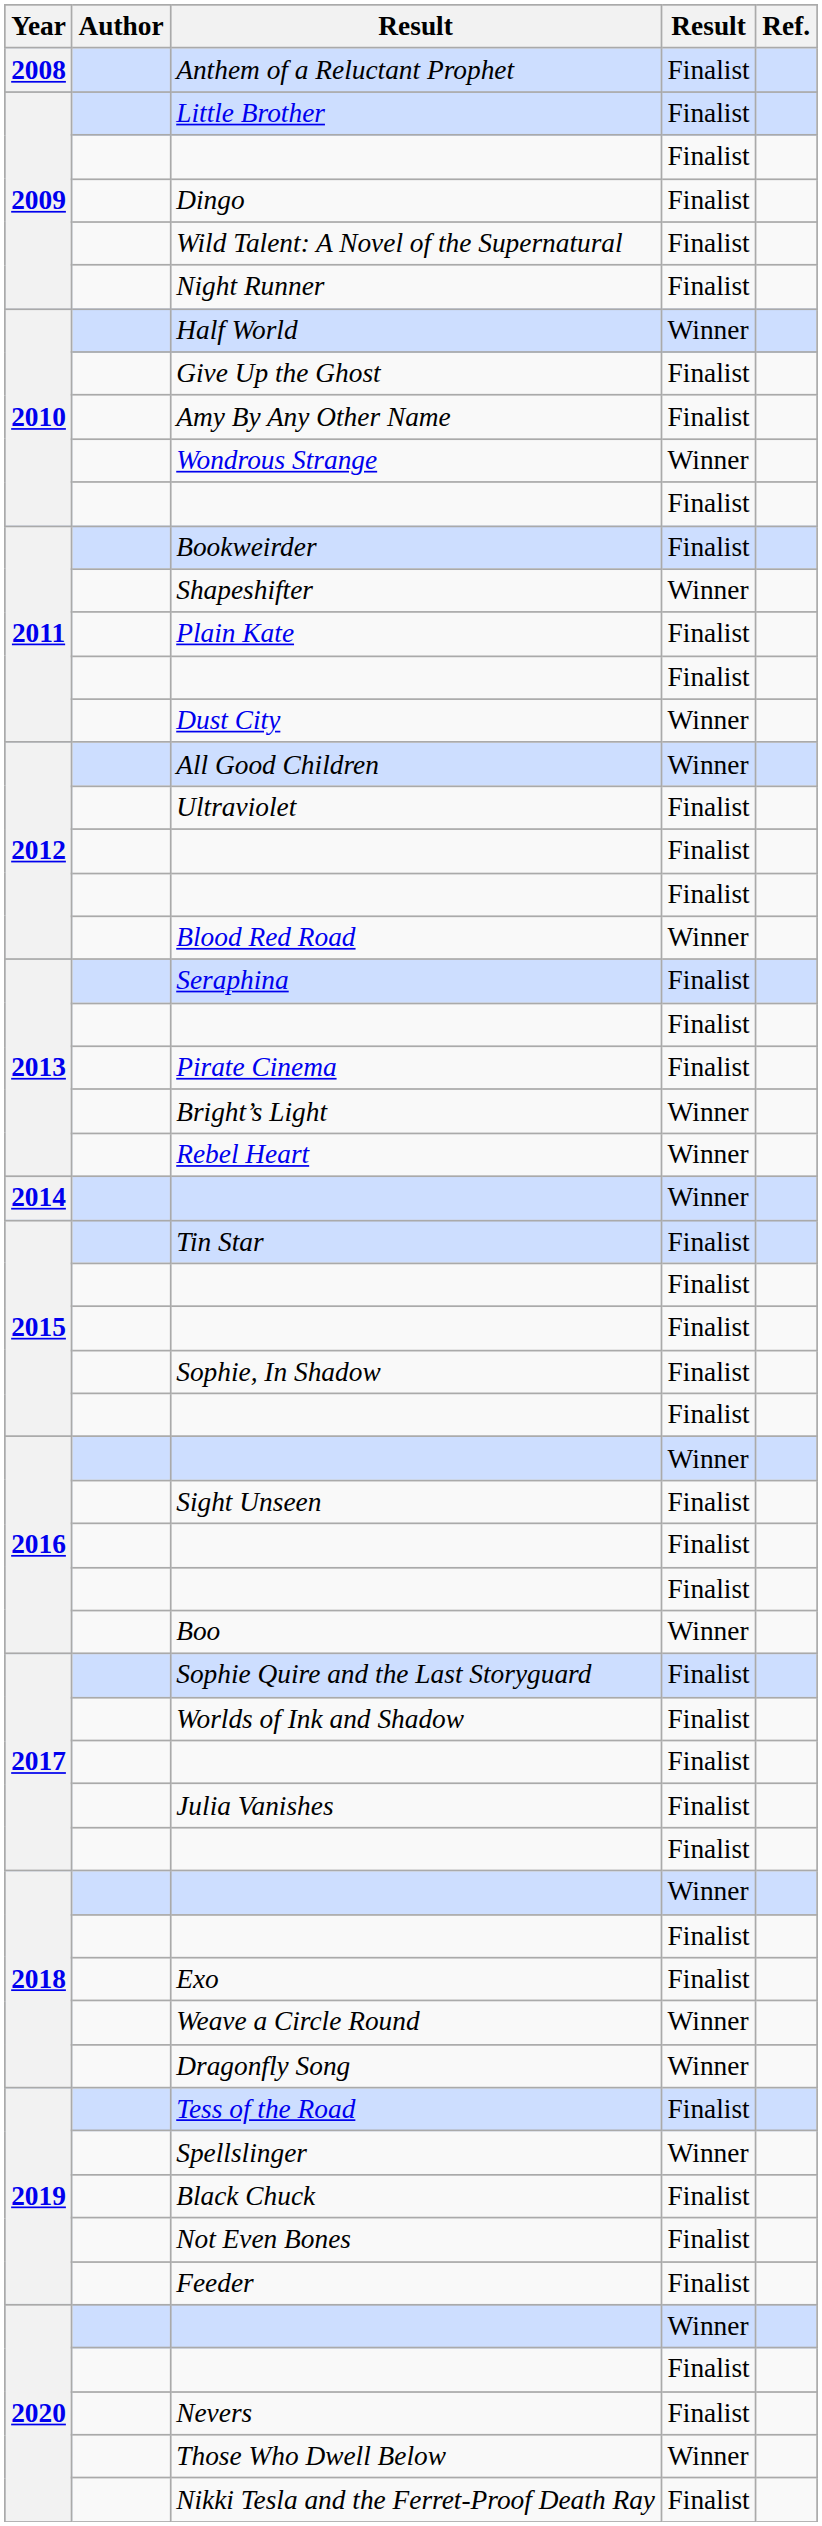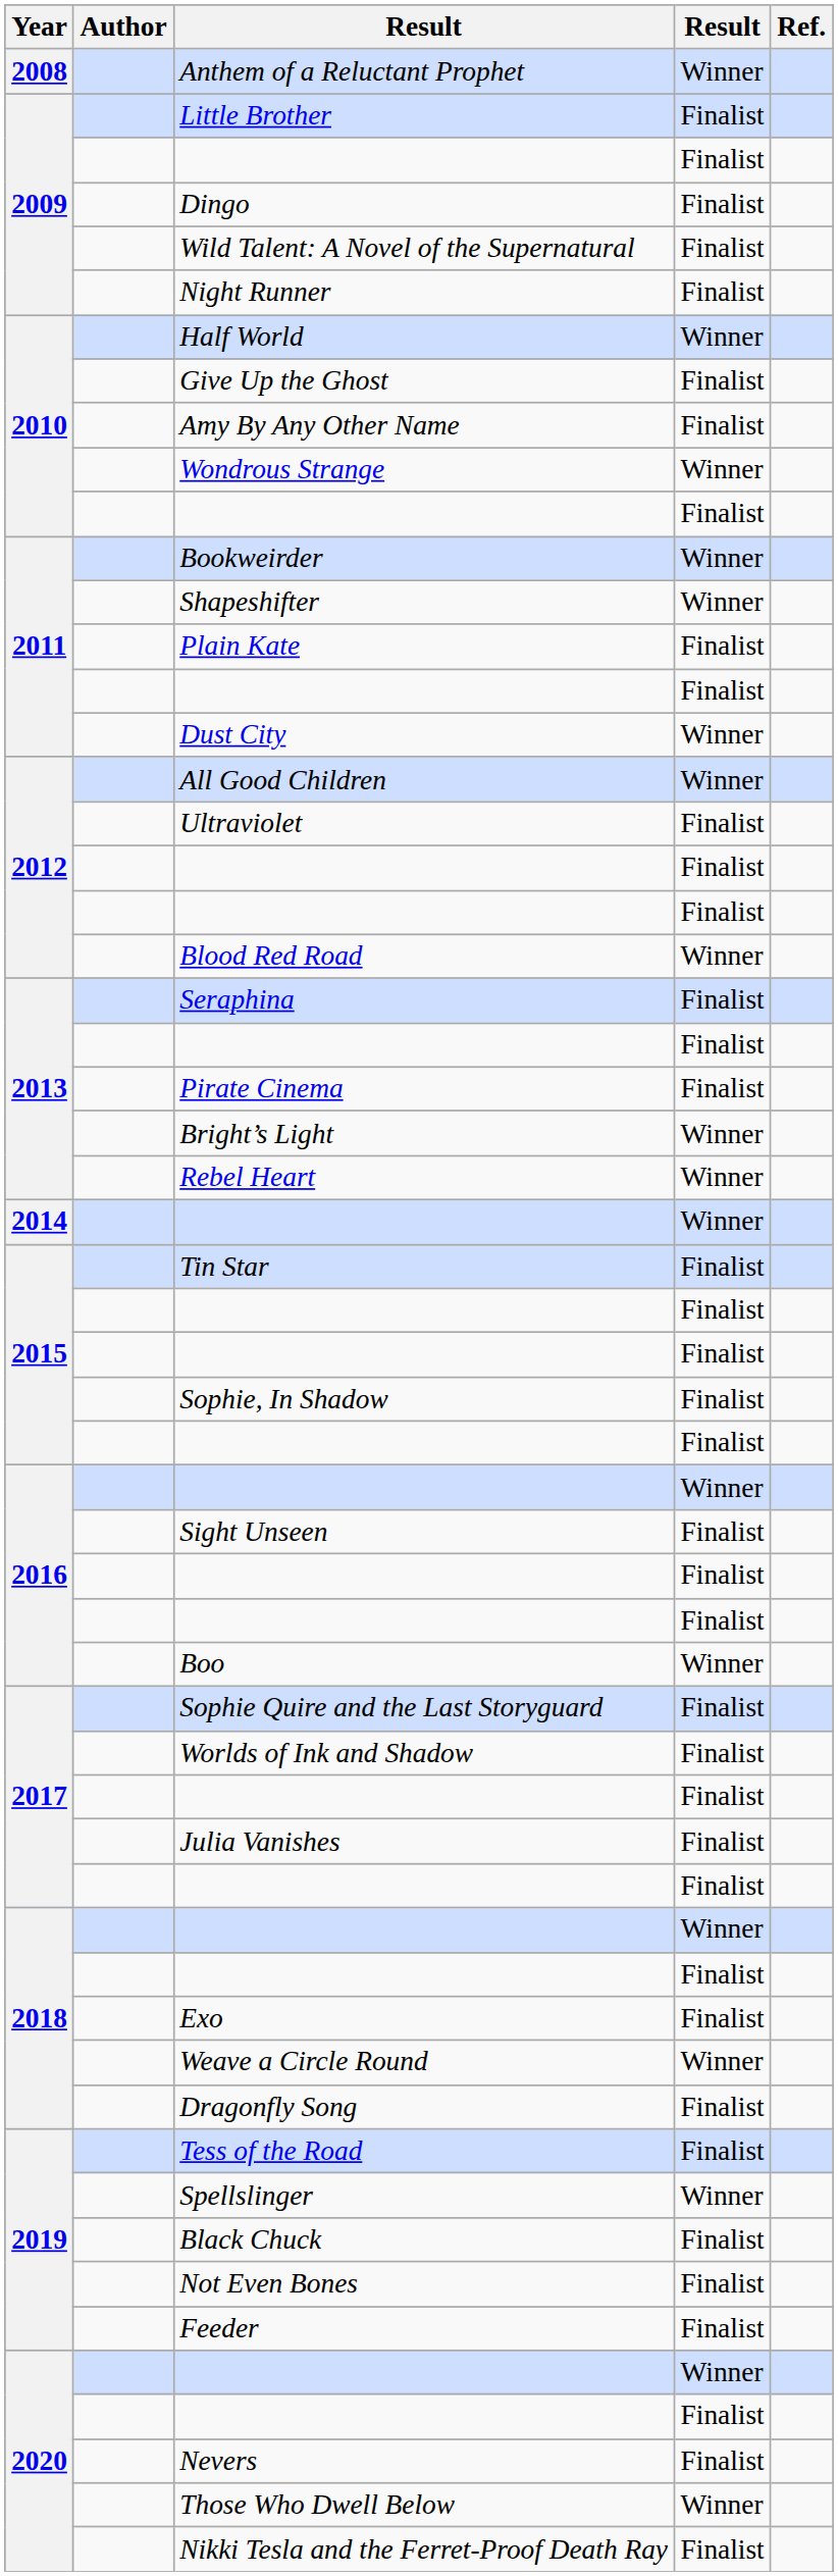Anthem of a Reluctant Prophet | column 4: Finalist -> Winner
Bookweirder | column 4: Finalist -> Winner
Dragonfly Song | column 4: Winner -> Finalist
